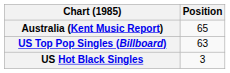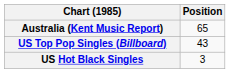US Top Pop Singles (Billboard) | Position: 63 -> 43
